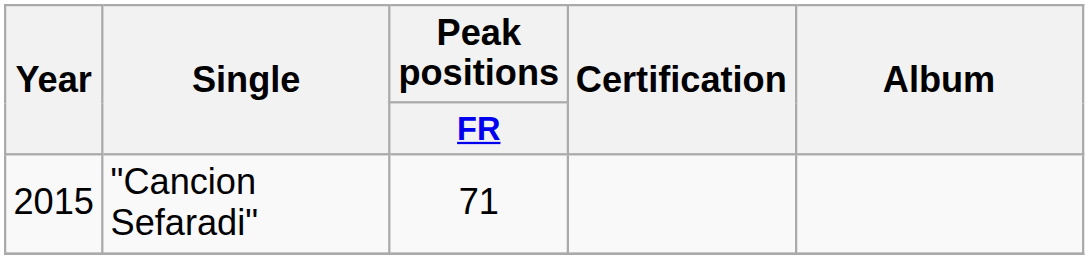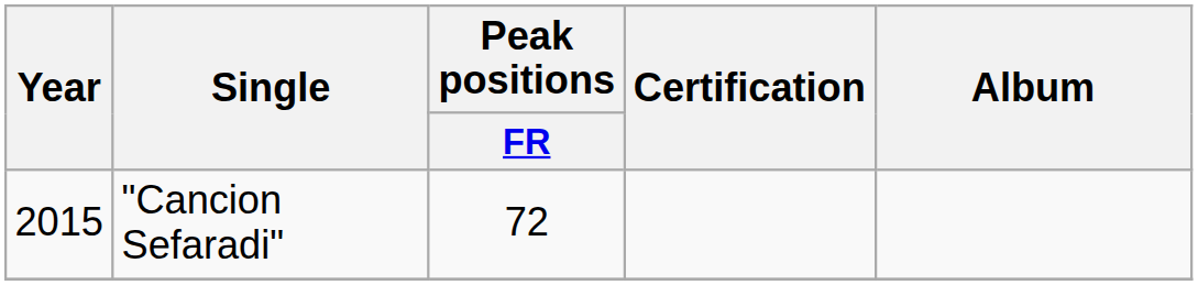"Cancion Sefaradi" | Peak positions / FR: 71 -> 72
